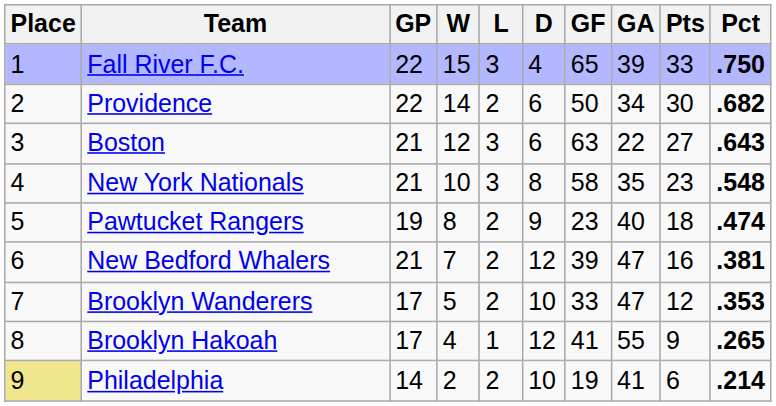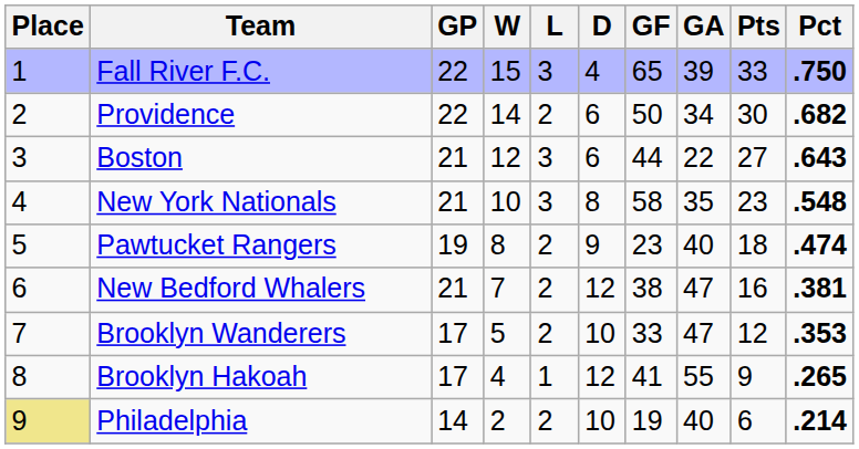Boston | GF: 63 -> 44
New Bedford Whalers | GF: 39 -> 38
Philadelphia | GA: 41 -> 40
